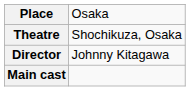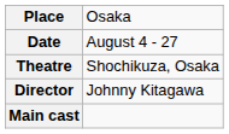+ row: Date | August 4 - 27
